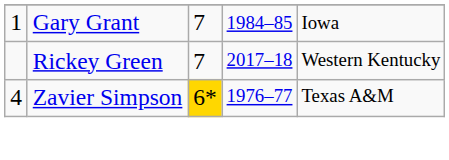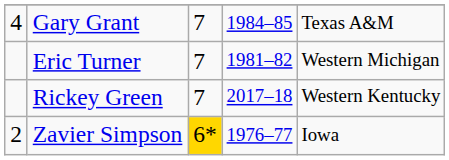Gary Grant | column 1: 1 -> 4
Gary Grant | column 5: Iowa -> Texas A&M
+ row: Eric Turner | 7 | 1981–82 | Western Michigan
Zavier Simpson | column 1: 4 -> 2
Zavier Simpson | column 5: Texas A&M -> Iowa
